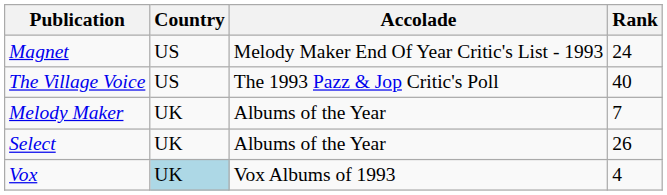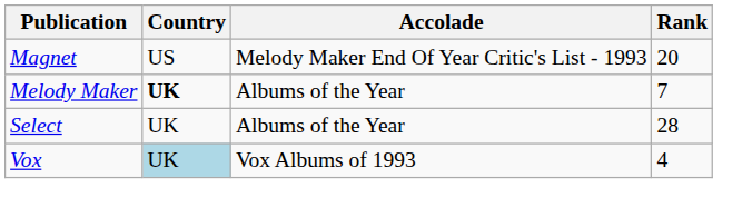Magnet | Rank: 24 -> 20
- row: The Village Voice | US | The 1993 Pazz & Jop Critic's Poll | 40
Melody Maker | Country: normal -> bold
Select | Rank: 26 -> 28
